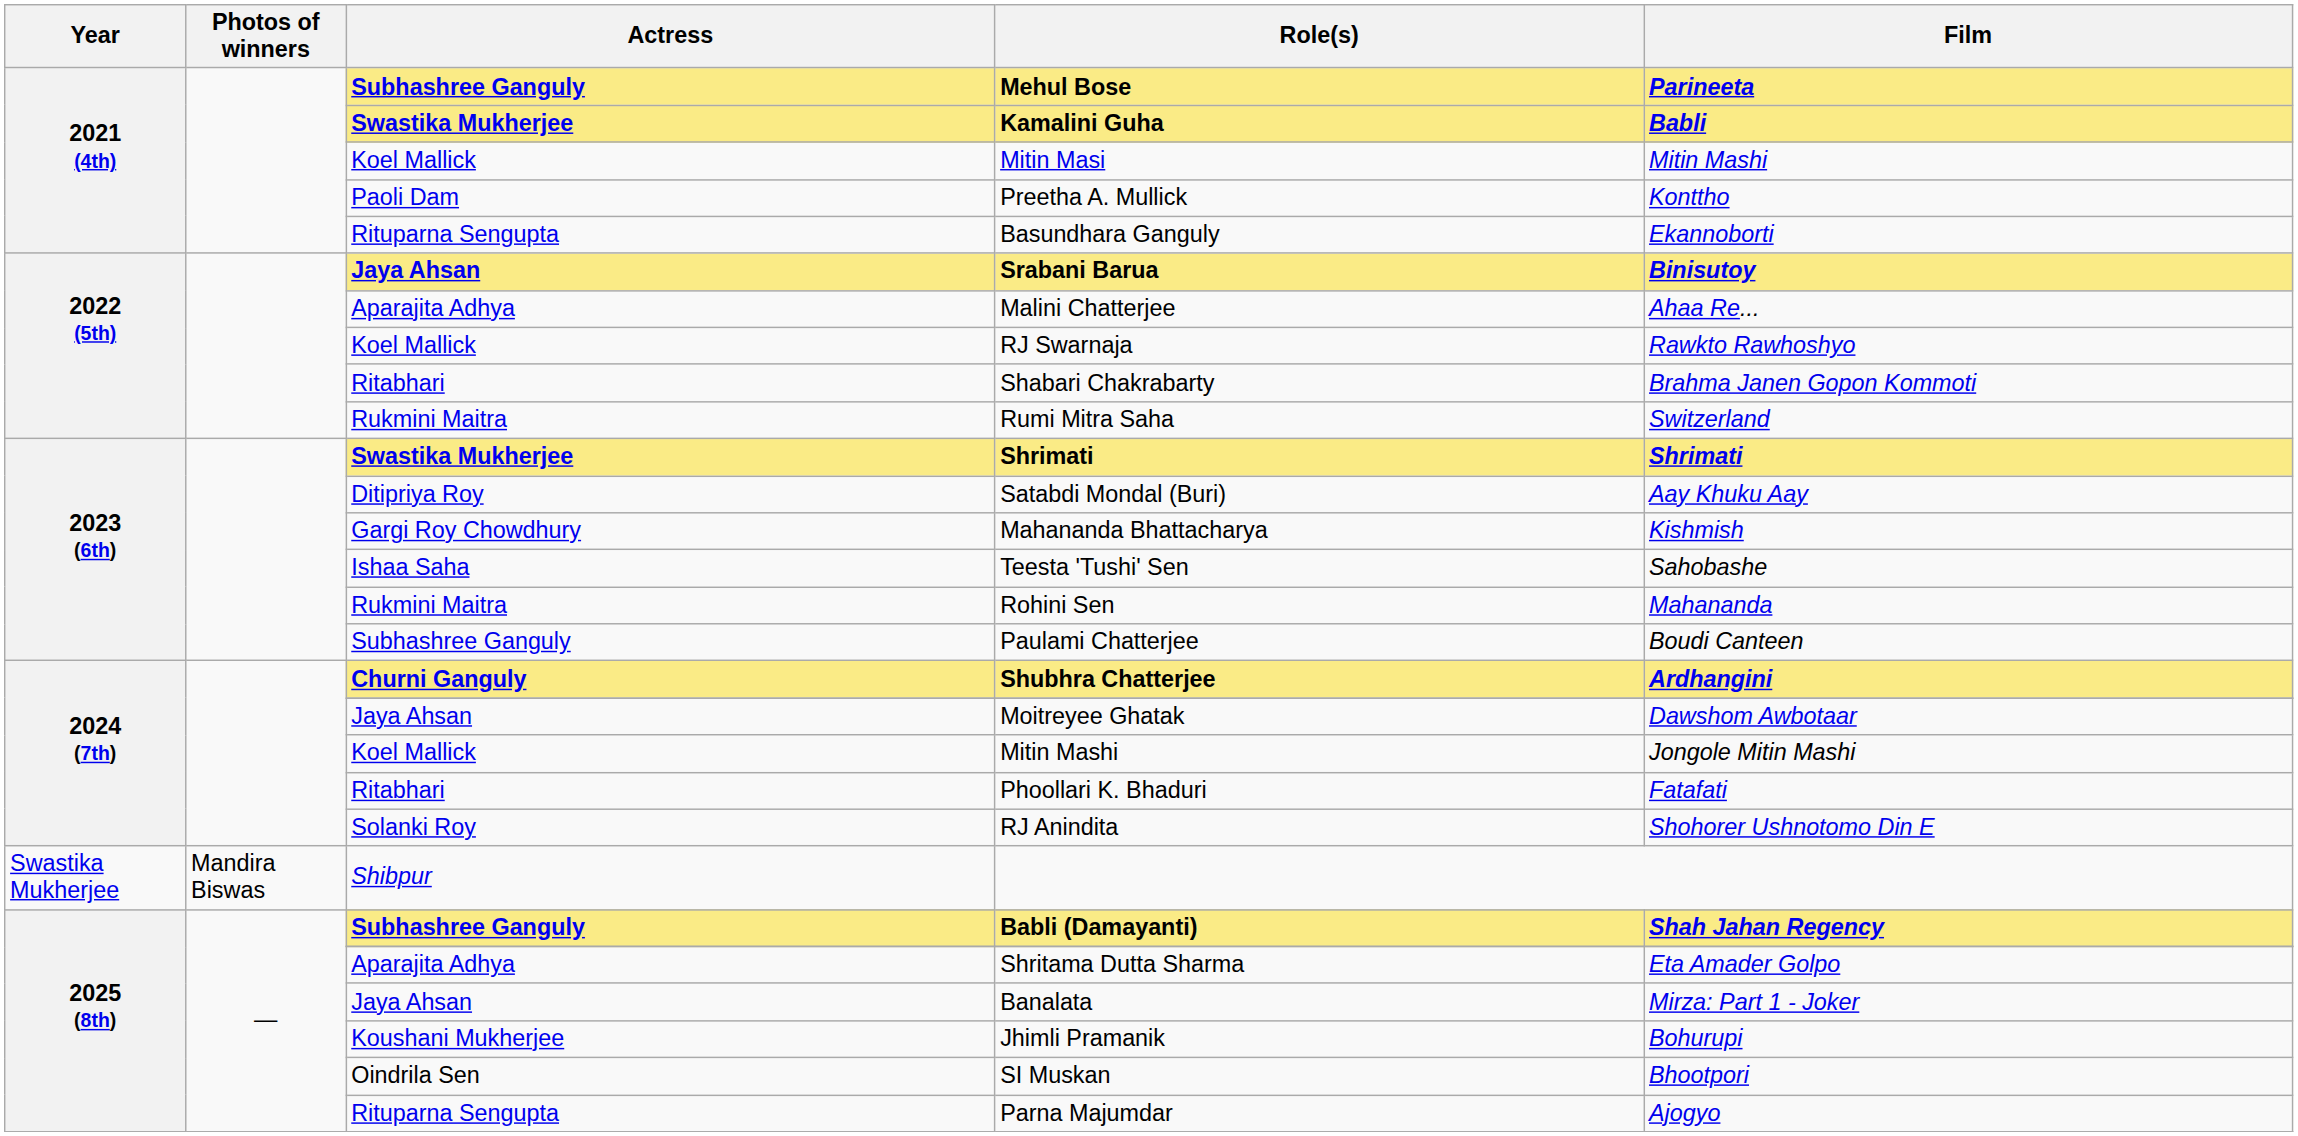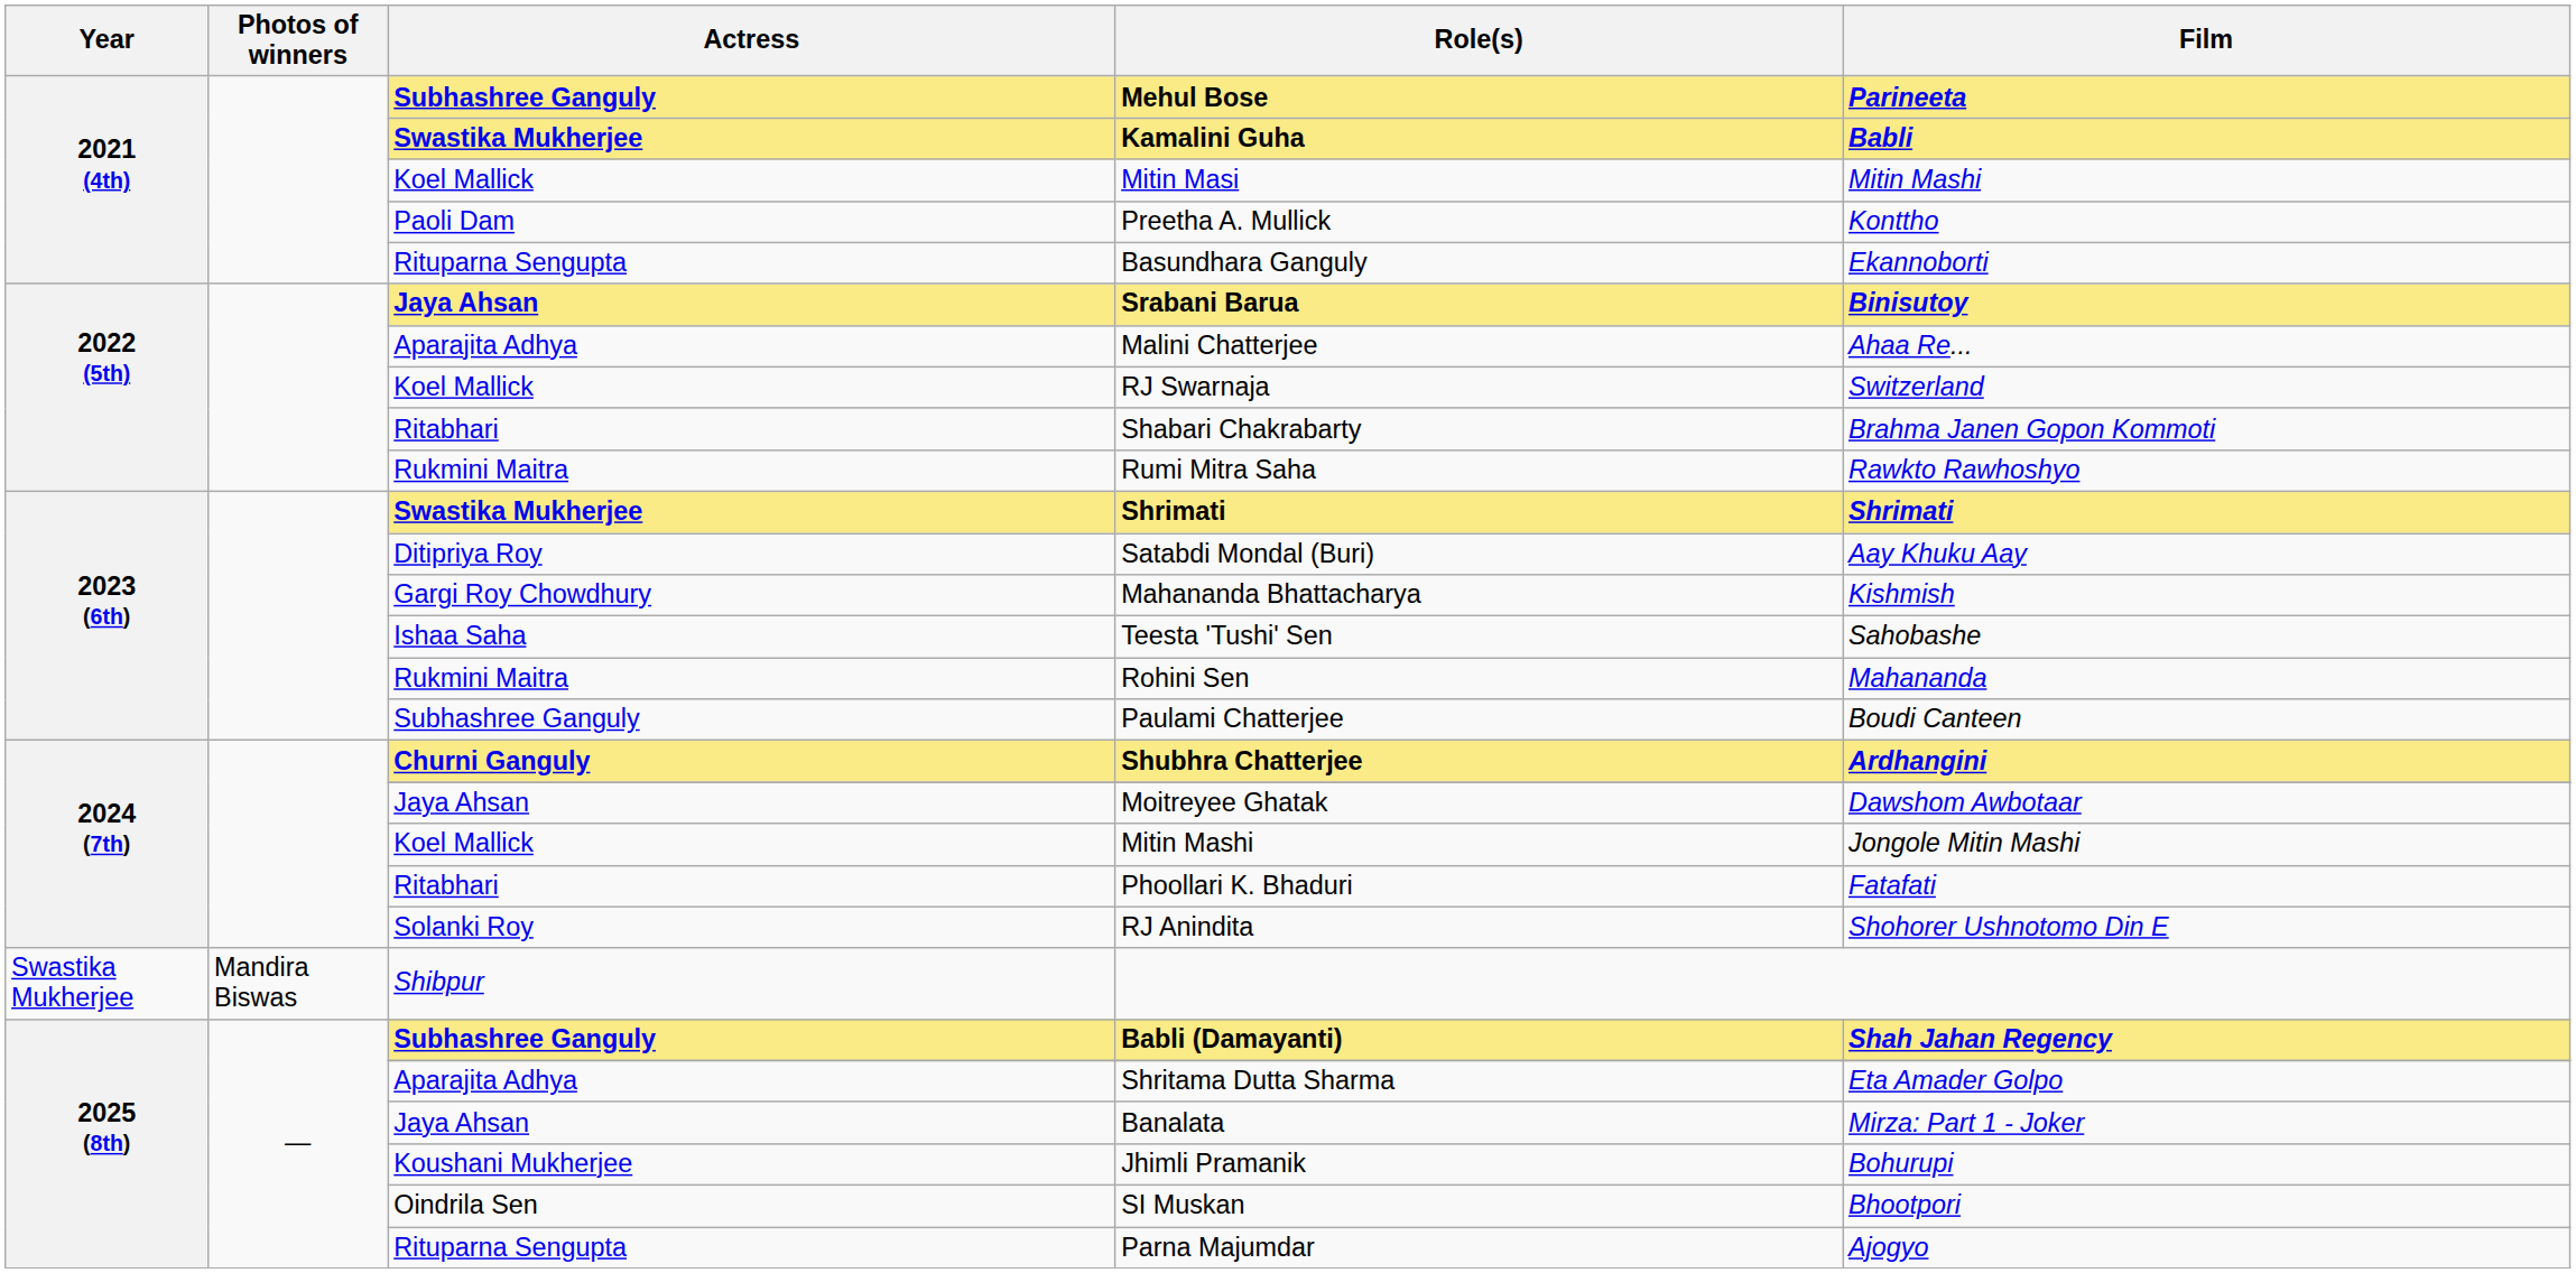RJ Swarnaja | Film: Rawkto Rawhoshyo -> Switzerland
Rumi Mitra Saha | Film: Switzerland -> Rawkto Rawhoshyo
